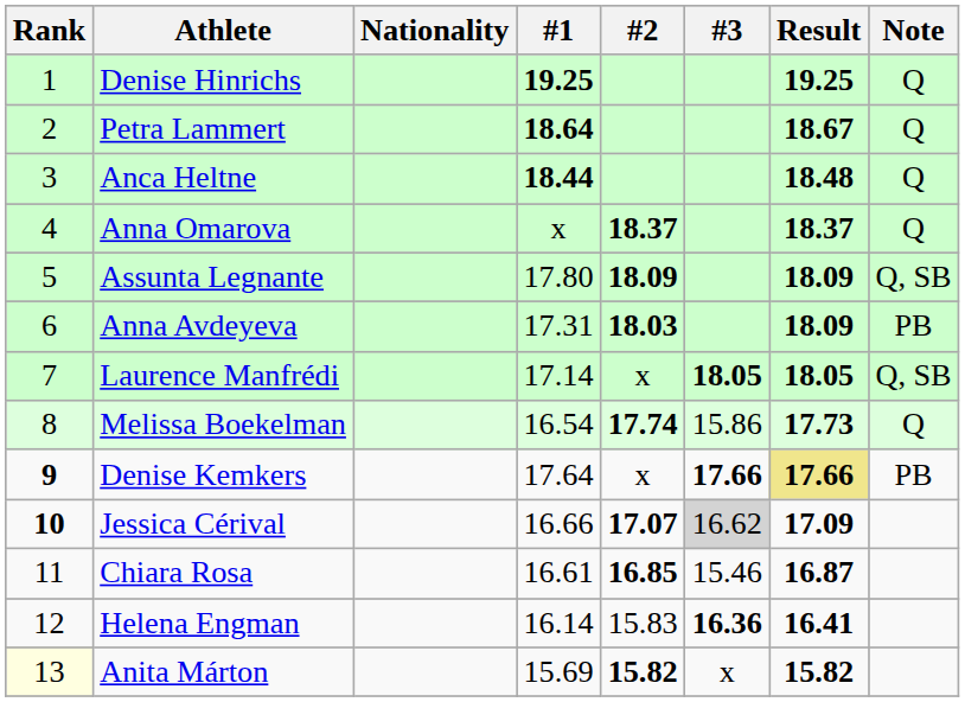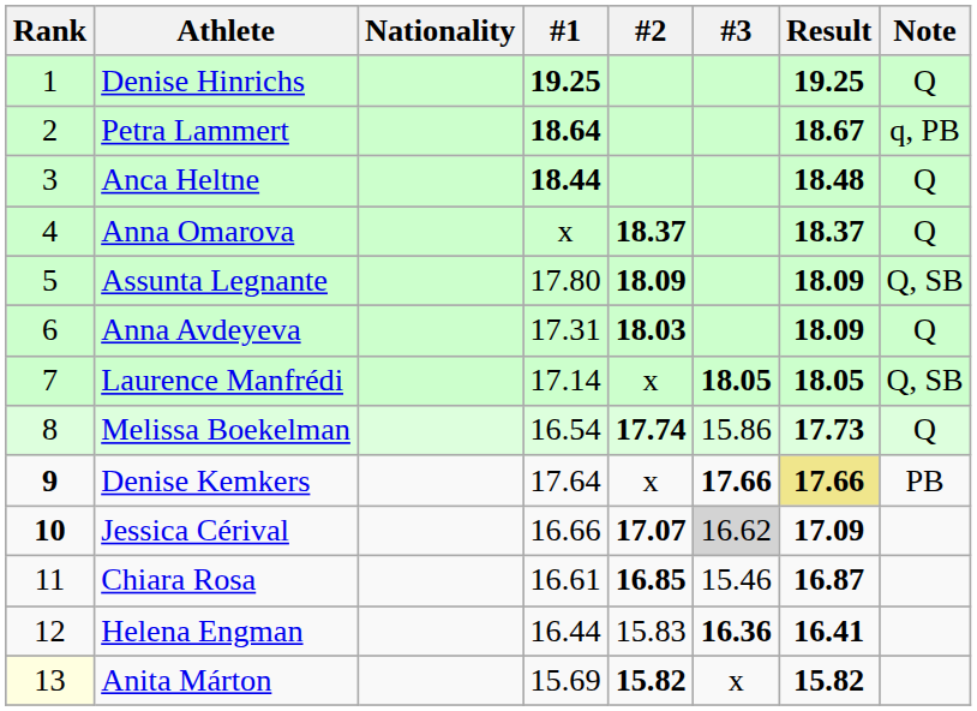Petra Lammert | Note: Q -> q, PB
Anna Avdeyeva | Note: PB -> Q
Helena Engman | #1: 16.14 -> 16.44
